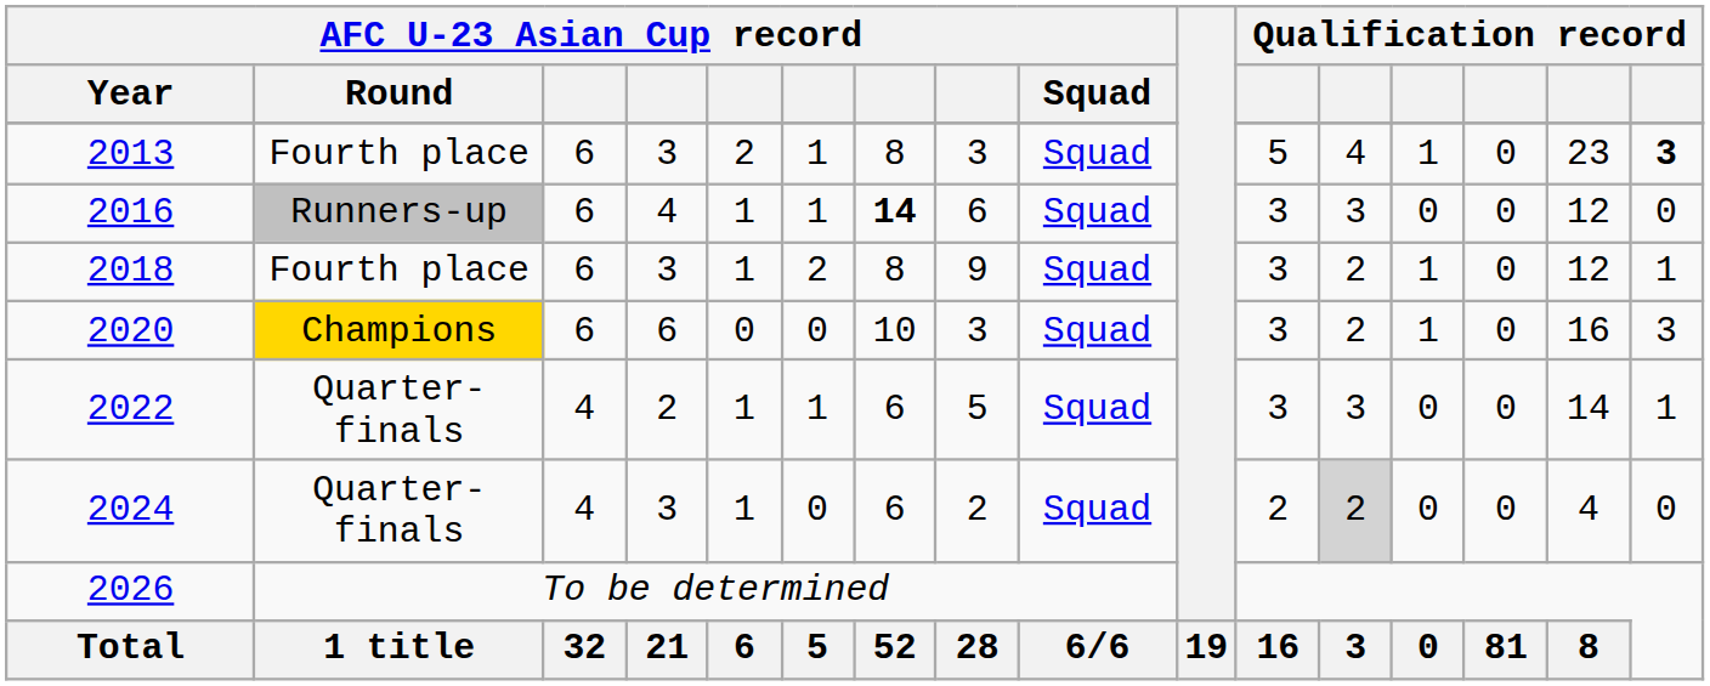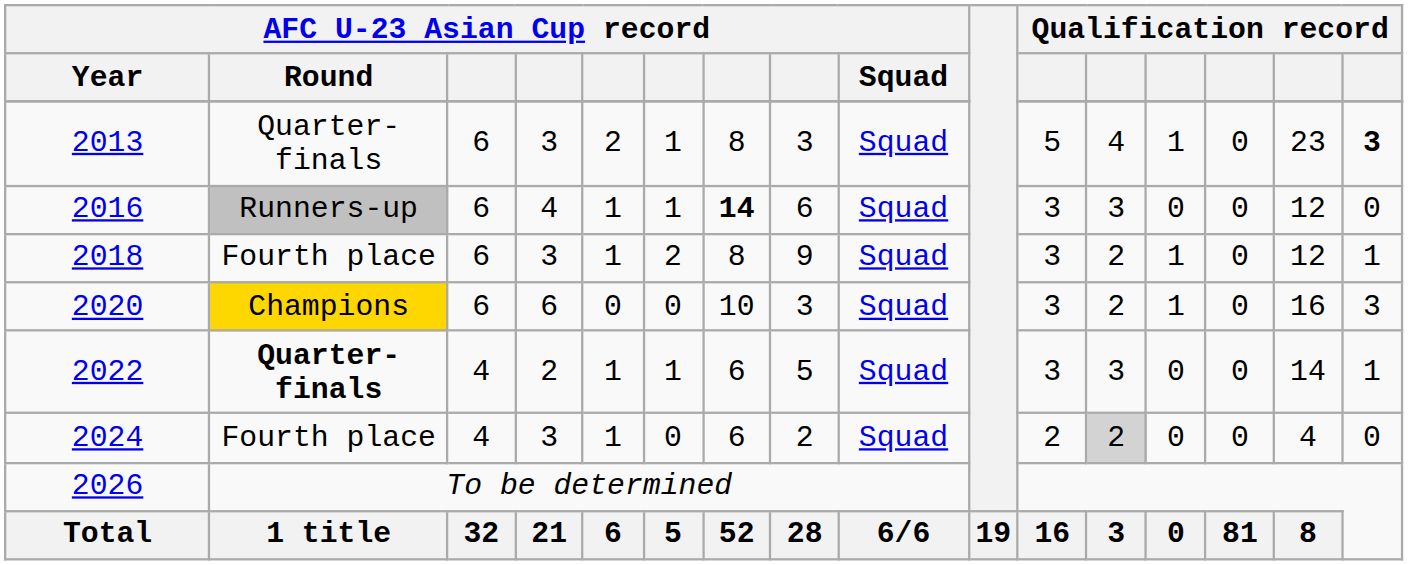2013 | AFC U-23 Asian Cup record / Round: Fourth place -> Quarter-finals
2022 | AFC U-23 Asian Cup record / Round: normal -> bold
2024 | AFC U-23 Asian Cup record / Round: Quarter-finals -> Fourth place
